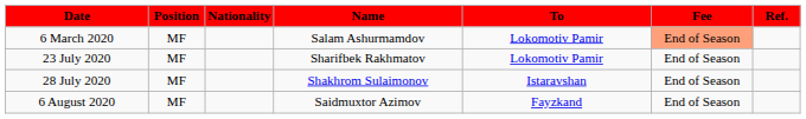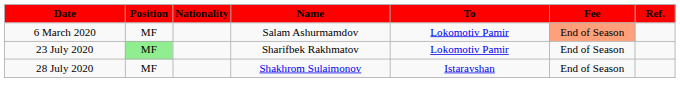23 July 2020 | Position: no background -> lightgreen background
- row: 6 August 2020 | MF | Saidmuxtor Azimov | Fayzkand | End of Season
